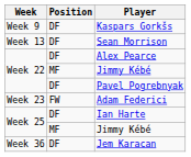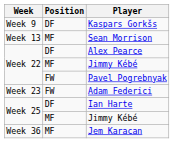Sean Morrison | Position: DF -> MF
Pavel Pogrebnyak | Position: DF -> FW
Jem Karacan | Position: DF -> MF
